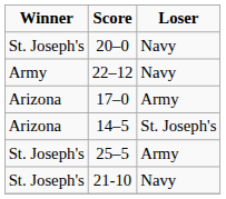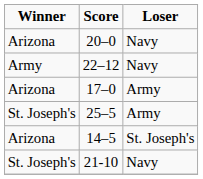20–0 | Winner: St. Joseph's -> Arizona
rows swapped: 25–5 <-> 14–5
